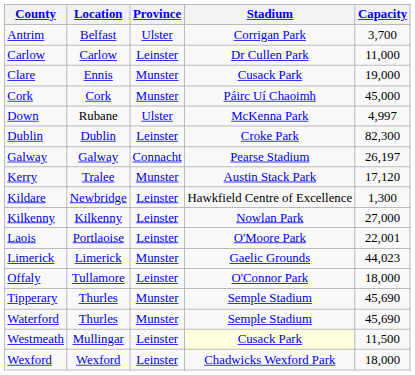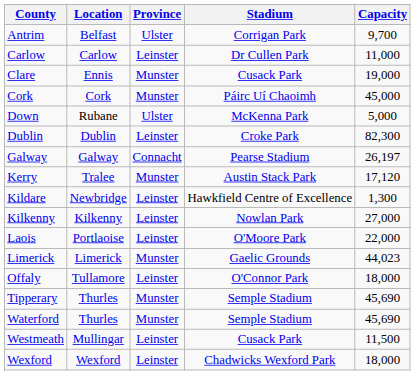Antrim | Capacity: 3,700 -> 9,700
Down | Capacity: 4,997 -> 5,000
Laois | Capacity: 22,001 -> 22,000
Westmeath | Stadium: lightyellow background -> no background
